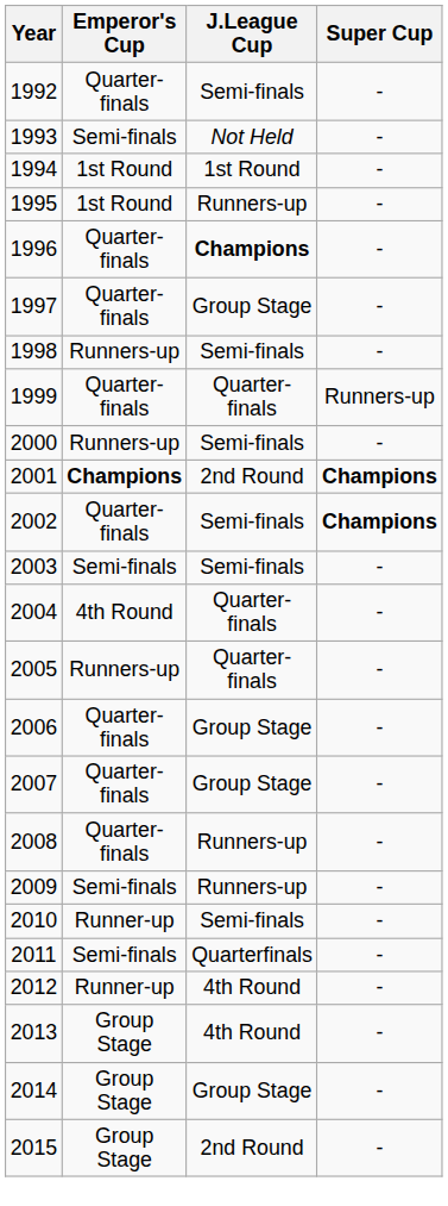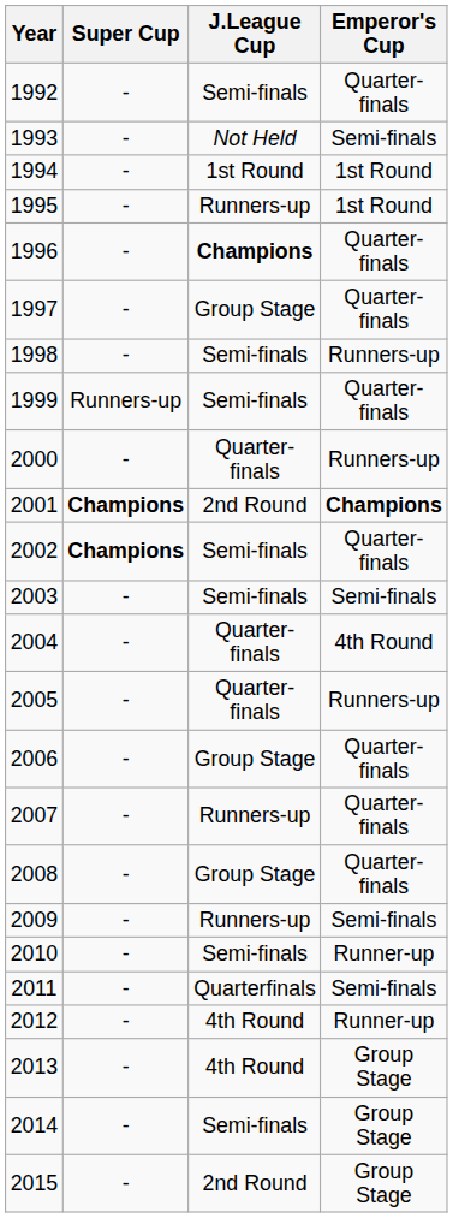columns swapped: Emperor's Cup <-> Super Cup
1999 | J.League Cup: Quarter-finals -> Semi-finals
2000 | J.League Cup: Semi-finals -> Quarter-finals
2007 | J.League Cup: Group Stage -> Runners-up
2008 | J.League Cup: Runners-up -> Group Stage
2014 | J.League Cup: Group Stage -> Semi-finals
